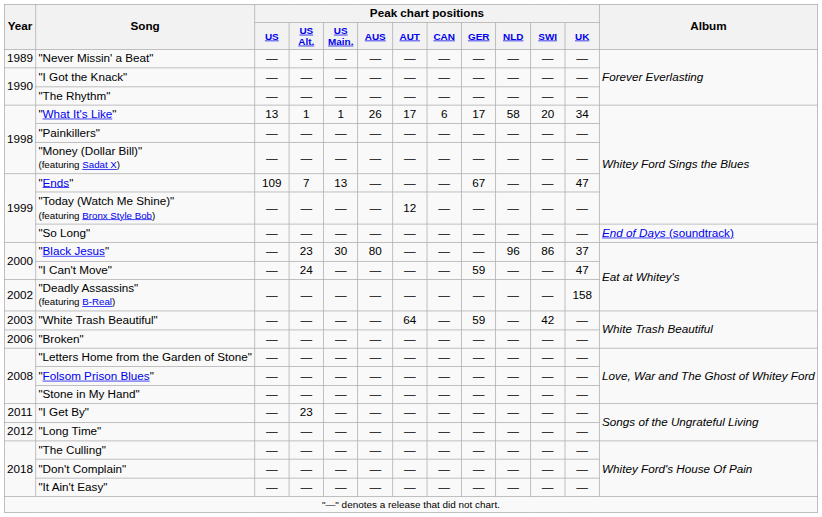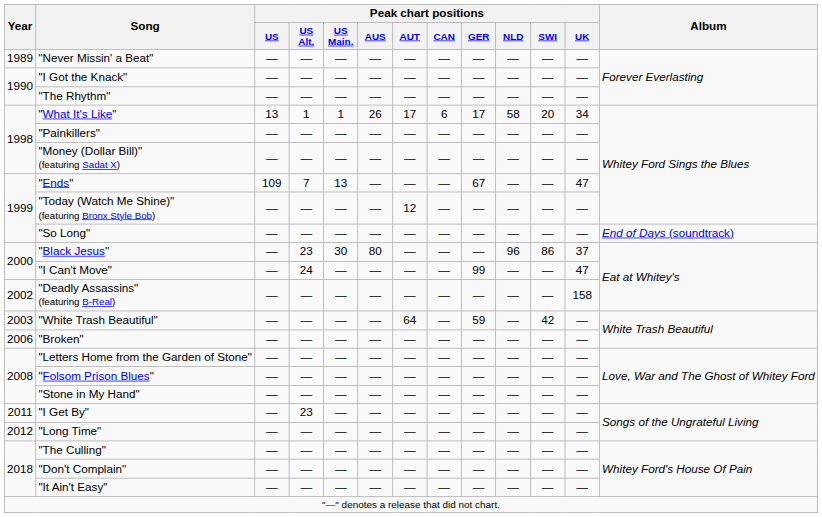"I Can't Move" | Peak chart positions / GER: 59 -> 99
